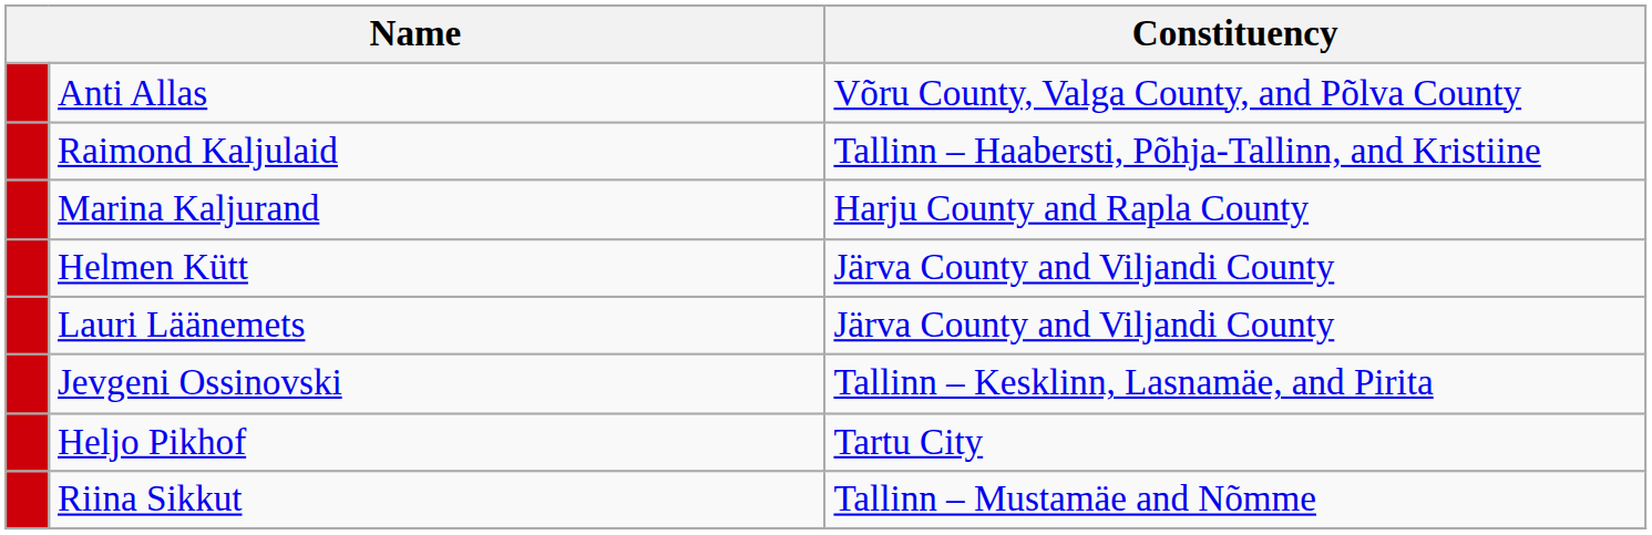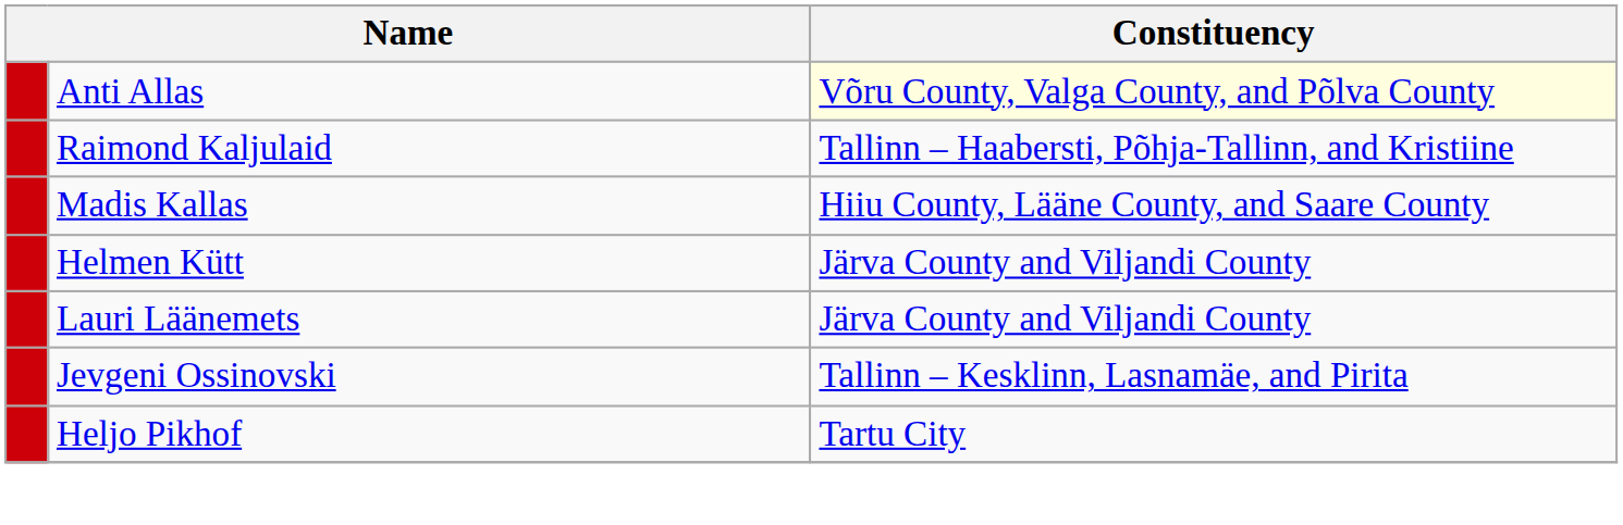Anti Allas | Constituency: no background -> lightyellow background
- row: Marina Kaljurand | Harju County and Rapla County
+ row: Madis Kallas | Hiiu County, Lääne County, and Saare County
- row: Riina Sikkut | Tallinn – Mustamäe and Nõmme
